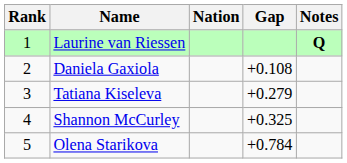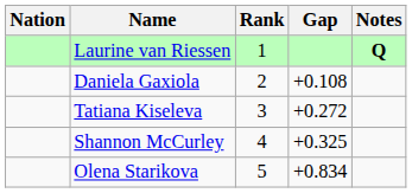columns swapped: Rank <-> Nation
Tatiana Kiseleva | Gap: +0.279 -> +0.272
Olena Starikova | Gap: +0.784 -> +0.834
